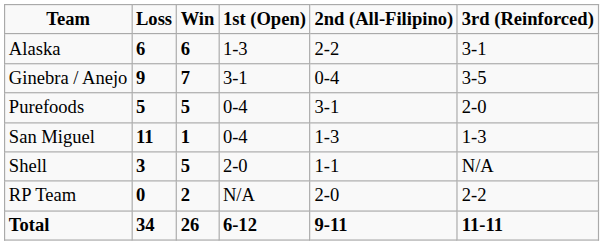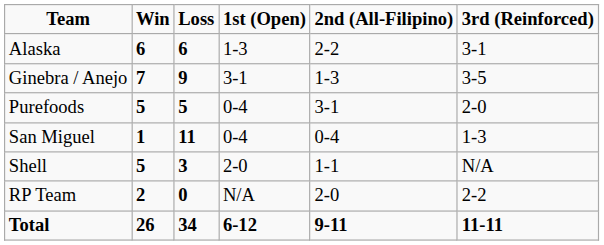columns swapped: Win <-> Loss
Ginebra / Anejo | 2nd (All-Filipino): 0-4 -> 1-3
San Miguel | 2nd (All-Filipino): 1-3 -> 0-4
